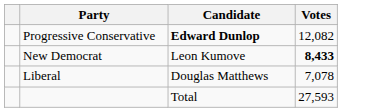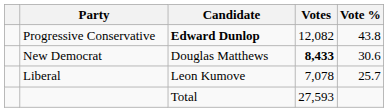+ column: Vote % | 43.8 | 30.6 | 25.7
New Democrat | Candidate: Leon Kumove -> Douglas Matthews
Liberal | Candidate: Douglas Matthews -> Leon Kumove
